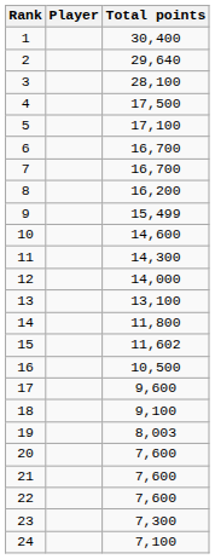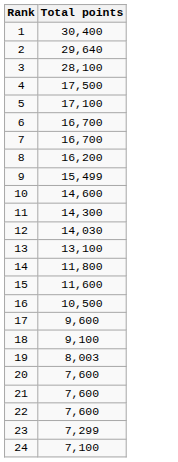- column: Player
12 | Total points: 14,000 -> 14,030
15 | Total points: 11,602 -> 11,600
23 | Total points: 7,300 -> 7,299
